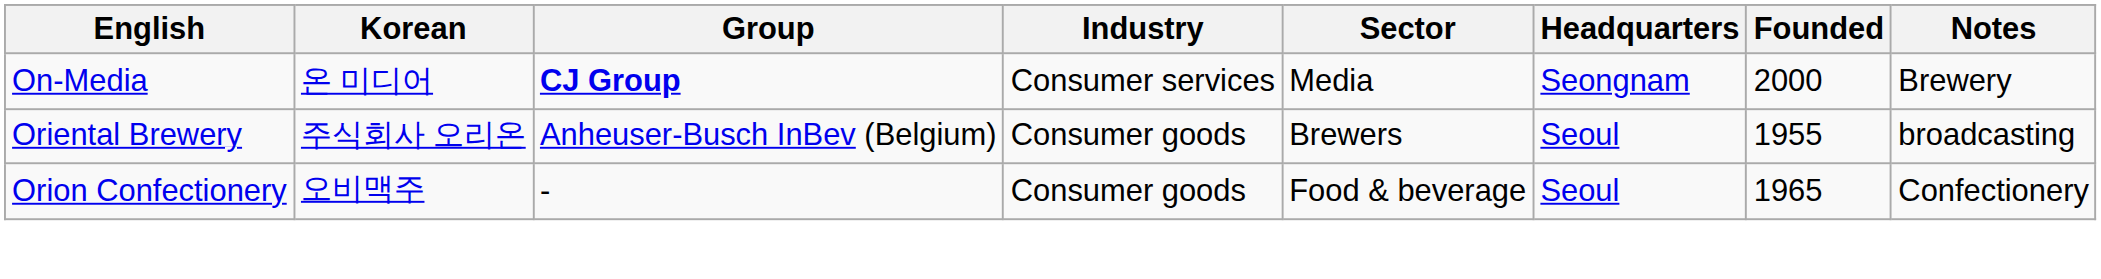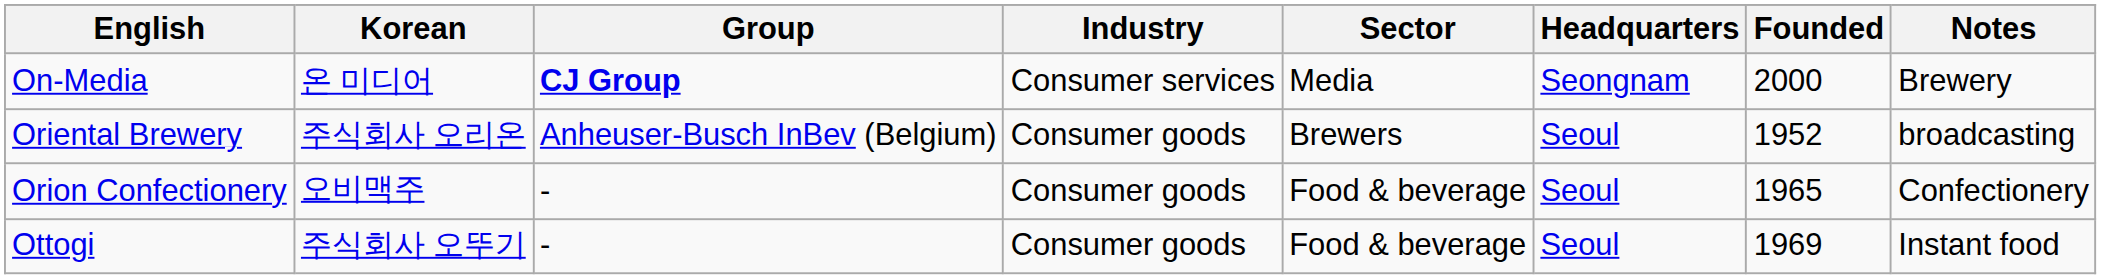Oriental Brewery | Founded: 1955 -> 1952
+ row: Ottogi | 주식회사 오뚜기 | - | Consumer goods | Food & beverage | Seoul | 1969 | Instant food
